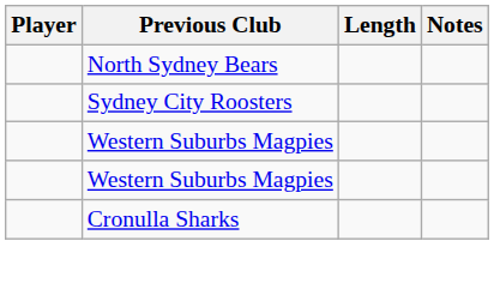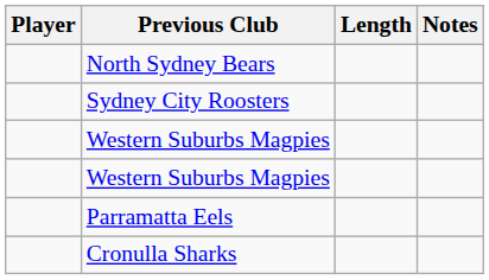+ row: Parramatta Eels
